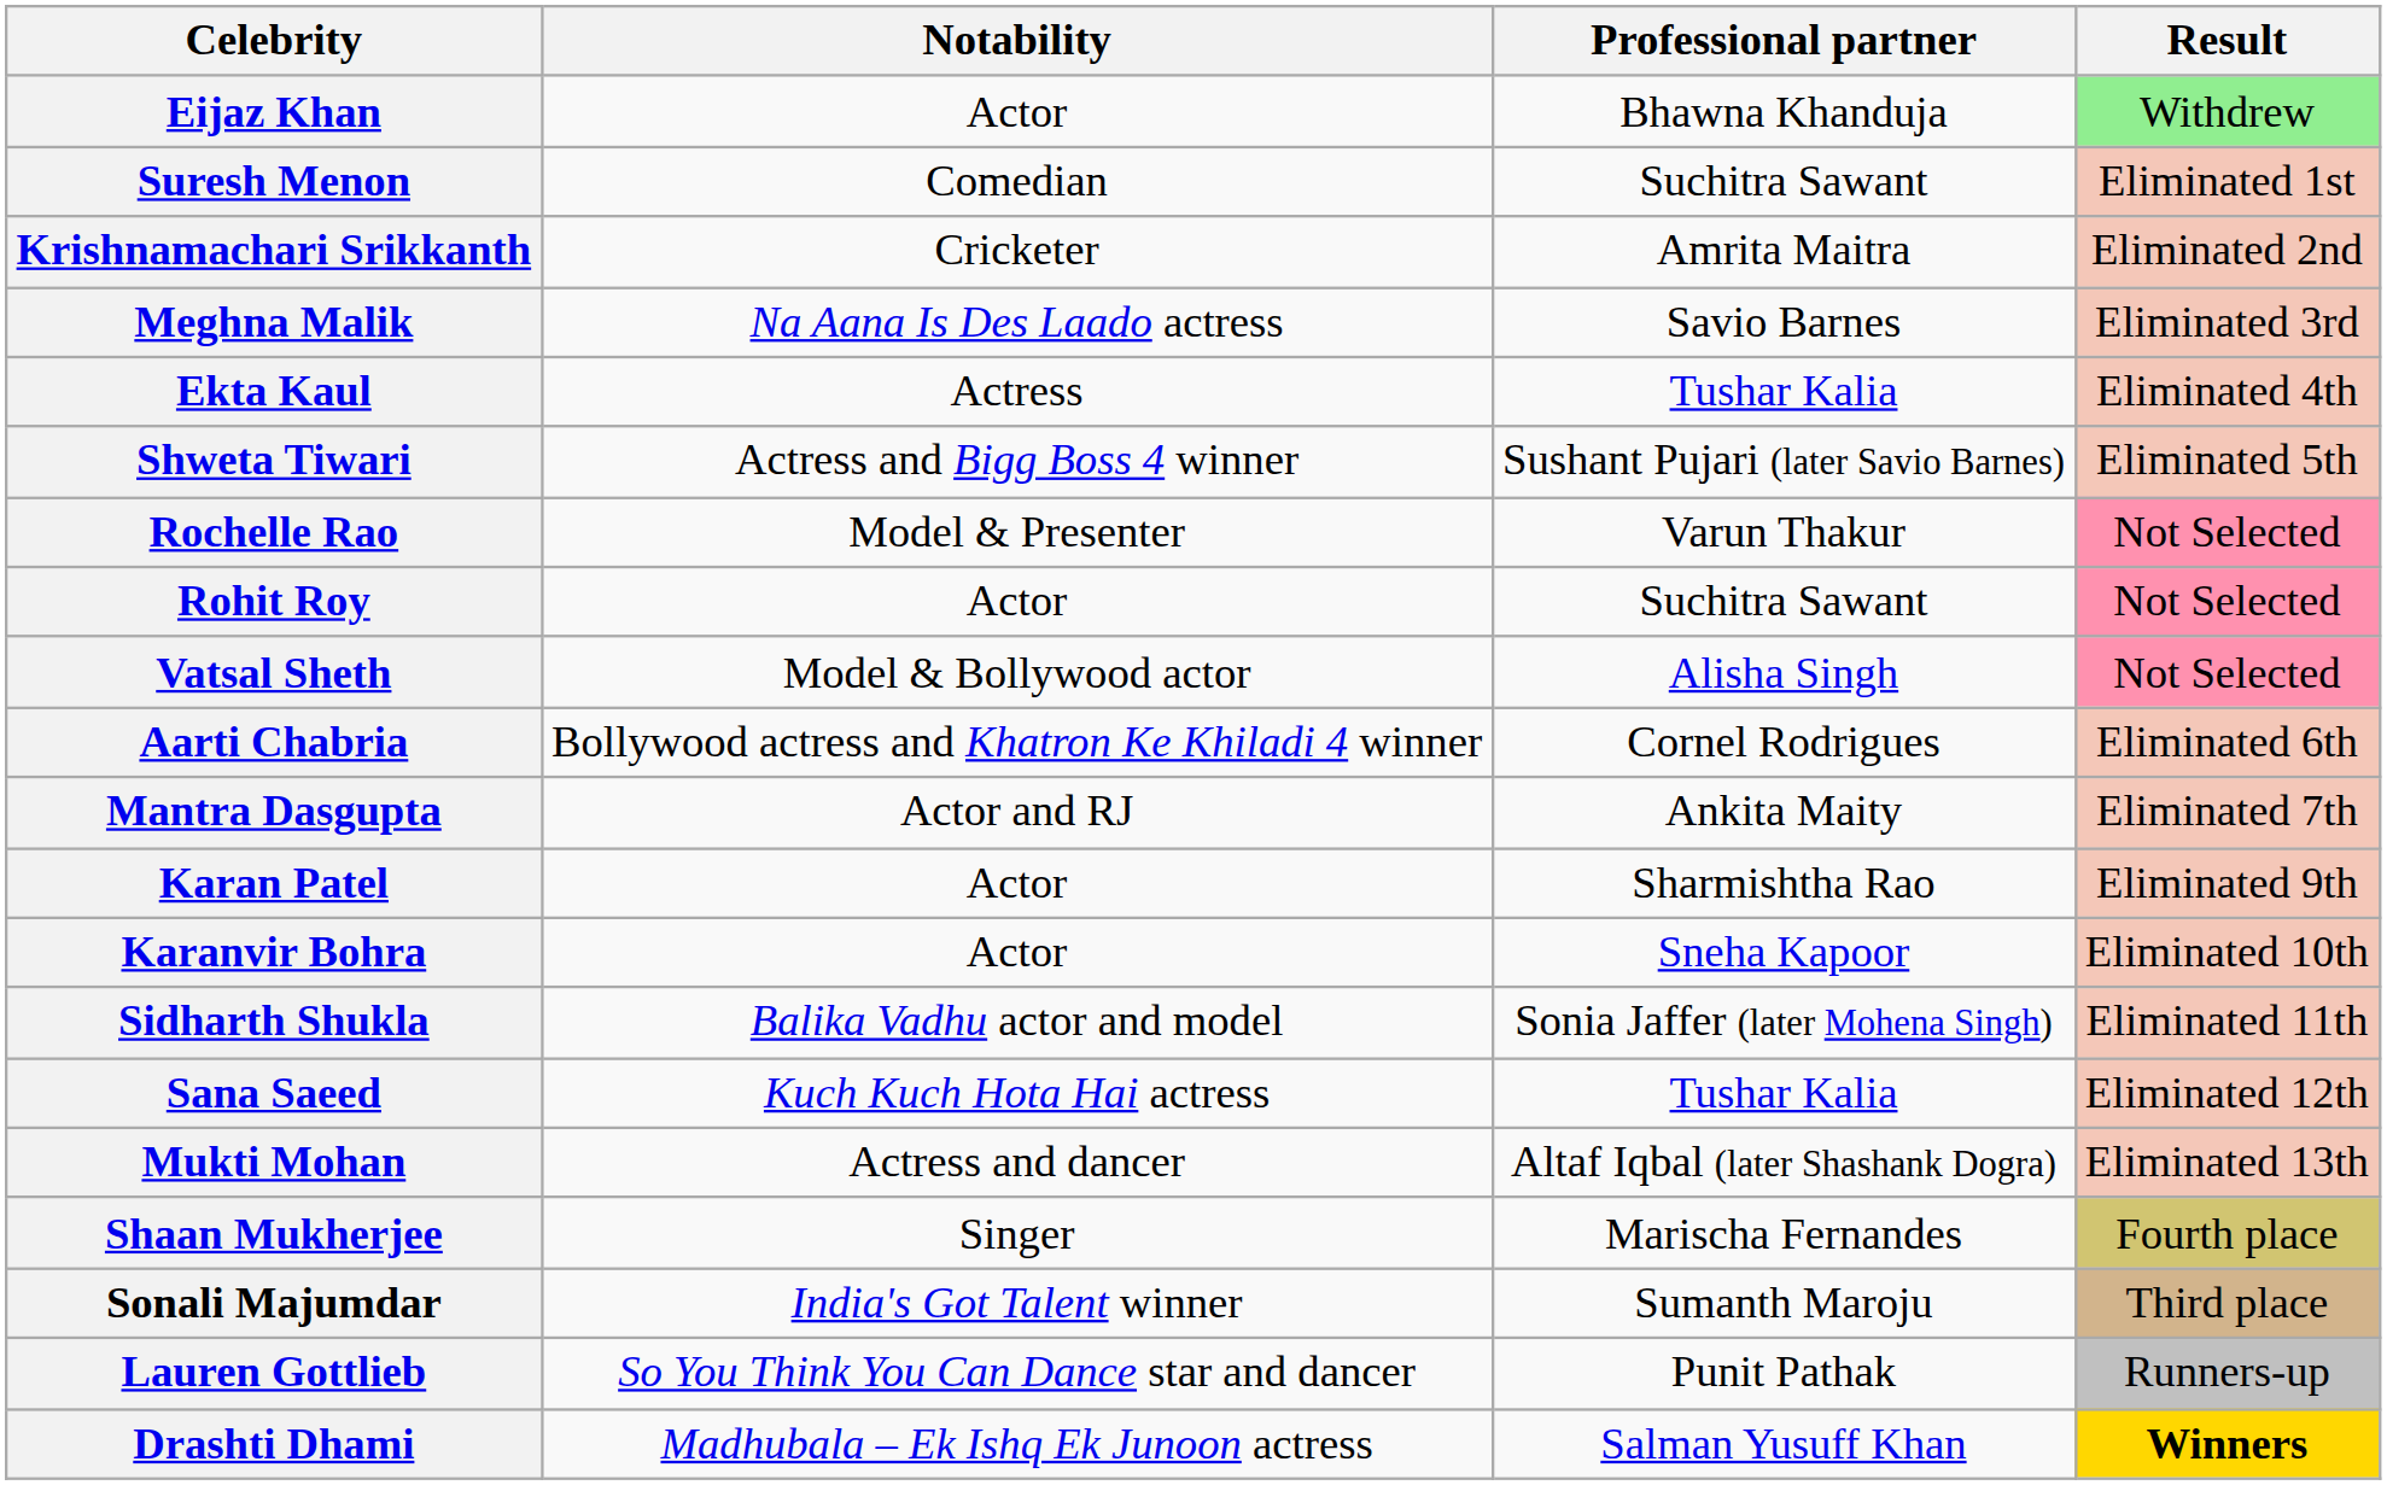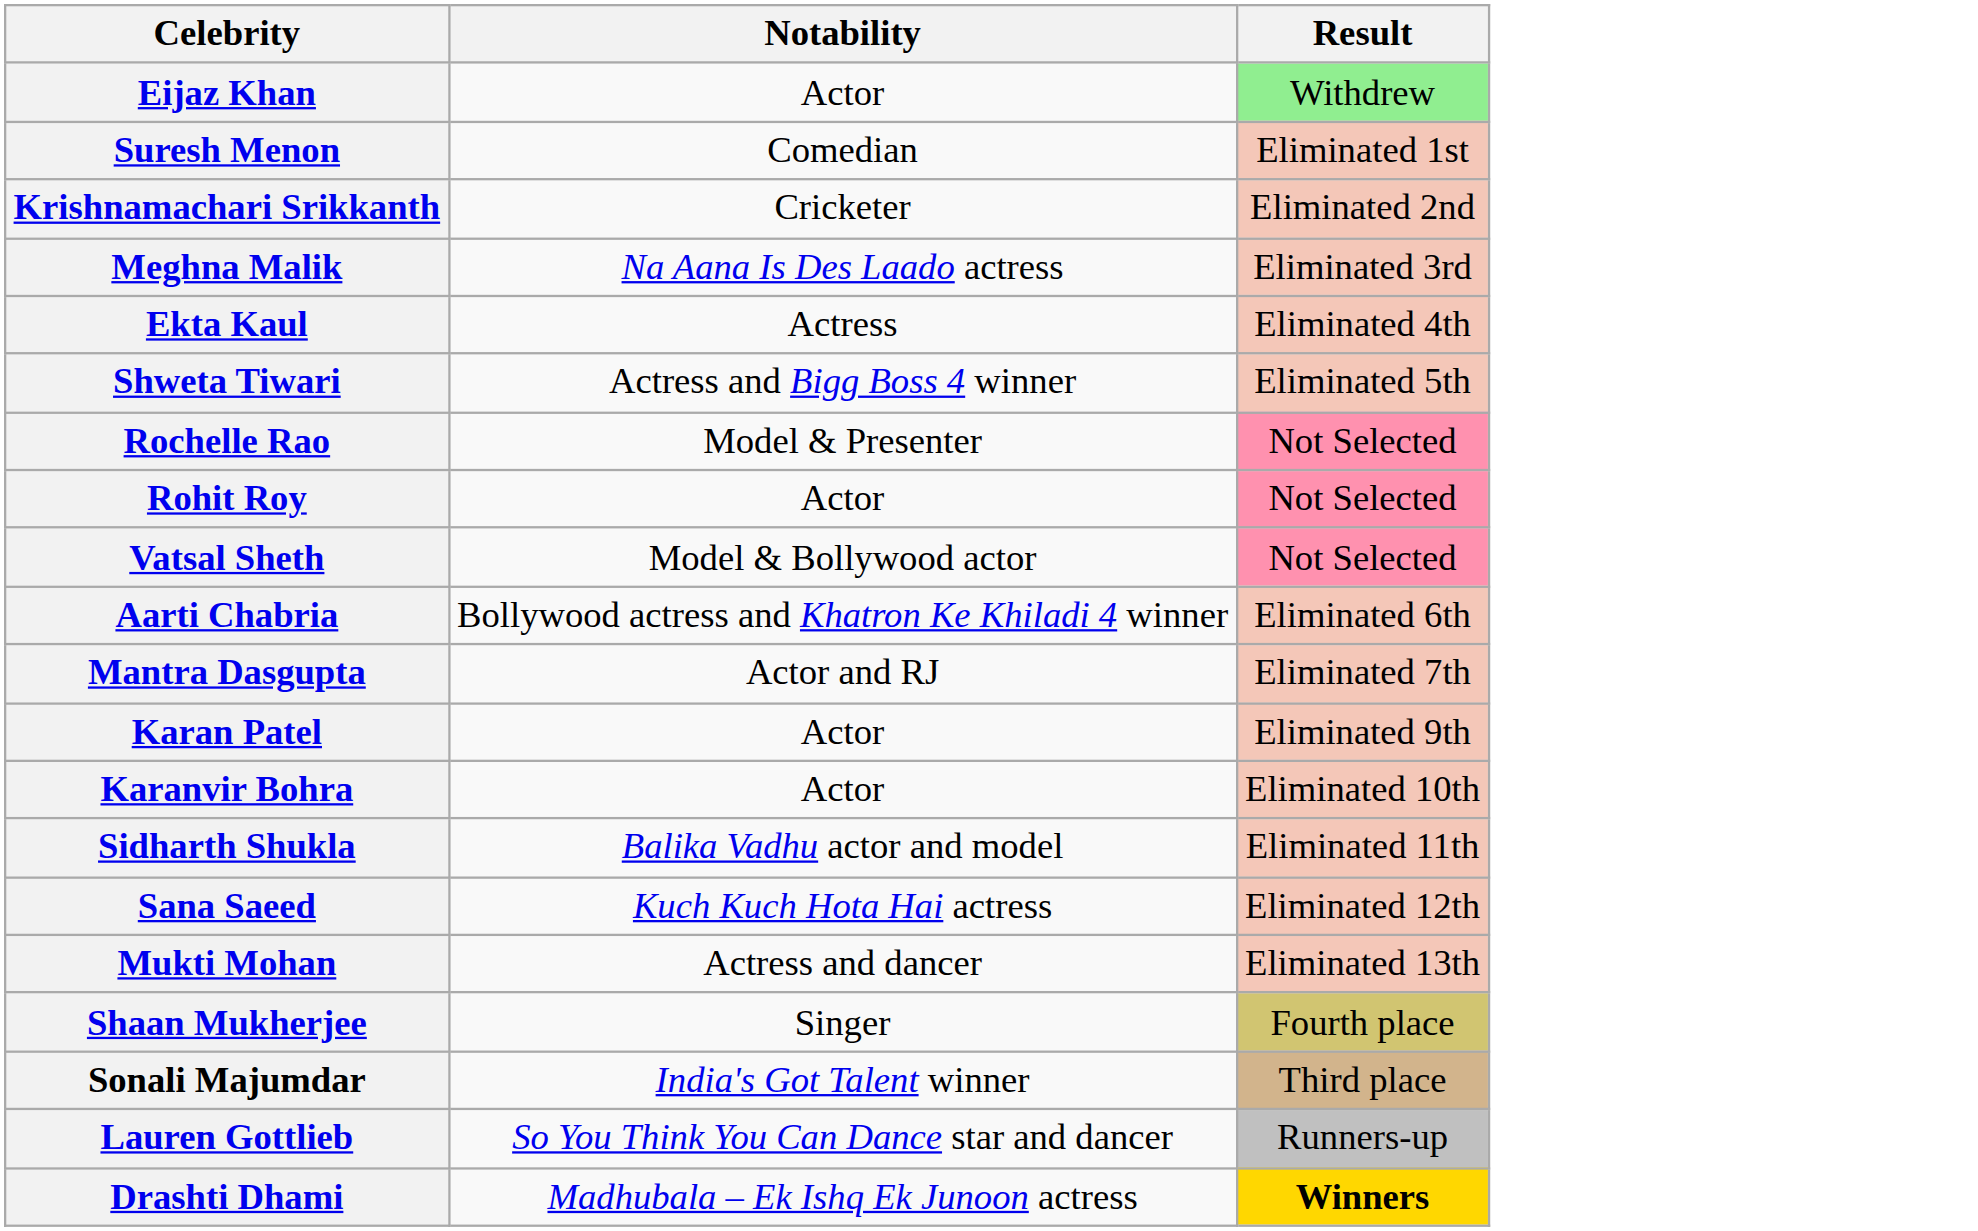- column: Professional partner | Bhawna Khanduja | Suchitra Sawant | Amrita Maitra | Savio Barnes | Tushar Kalia | Sushant Pujari (later Savio Barnes) | Varun Thakur | Suchitra Sawant | Alisha Singh | Cornel Rodrigues | Ankita Maity | Sharmishtha Rao | Sneha Kapoor | Sonia Jaffer (later Mohena Singh) | Tushar Kalia | Altaf Iqbal (later Shashank Dogra) | Marischa Fernandes | Sumanth Maroju | Punit Pathak | Salman Yusuff Khan
